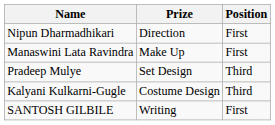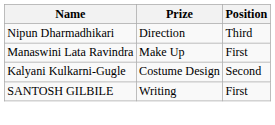Nipun Dharmadhikari | Position: First -> Third
- row: Pradeep Mulye | Set Design | Third
Kalyani Kulkarni-Gugle | Position: Third -> Second
